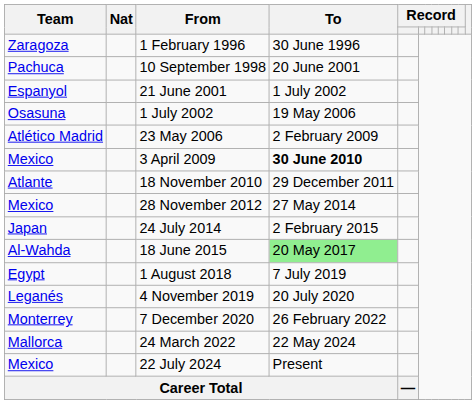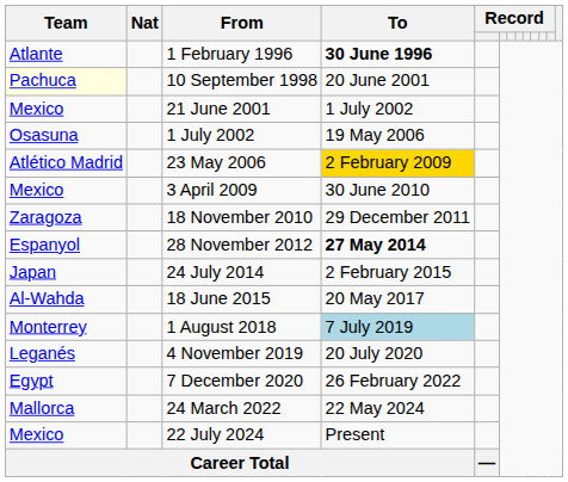1 February 1996 | Team: Zaragoza -> Atlante
1 February 1996 | To: normal -> bold
10 September 1998 | Team: no background -> lightyellow background
21 June 2001 | Team: Espanyol -> Mexico
23 May 2006 | To: no background -> gold background
3 April 2009 | To: bold -> normal
18 November 2010 | Team: Atlante -> Zaragoza
28 November 2012 | Team: Mexico -> Espanyol
28 November 2012 | To: normal -> bold
18 June 2015 | To: lightgreen background -> no background
1 August 2018 | Team: Egypt -> Monterrey
1 August 2018 | To: no background -> lightblue background
7 December 2020 | Team: Monterrey -> Egypt
